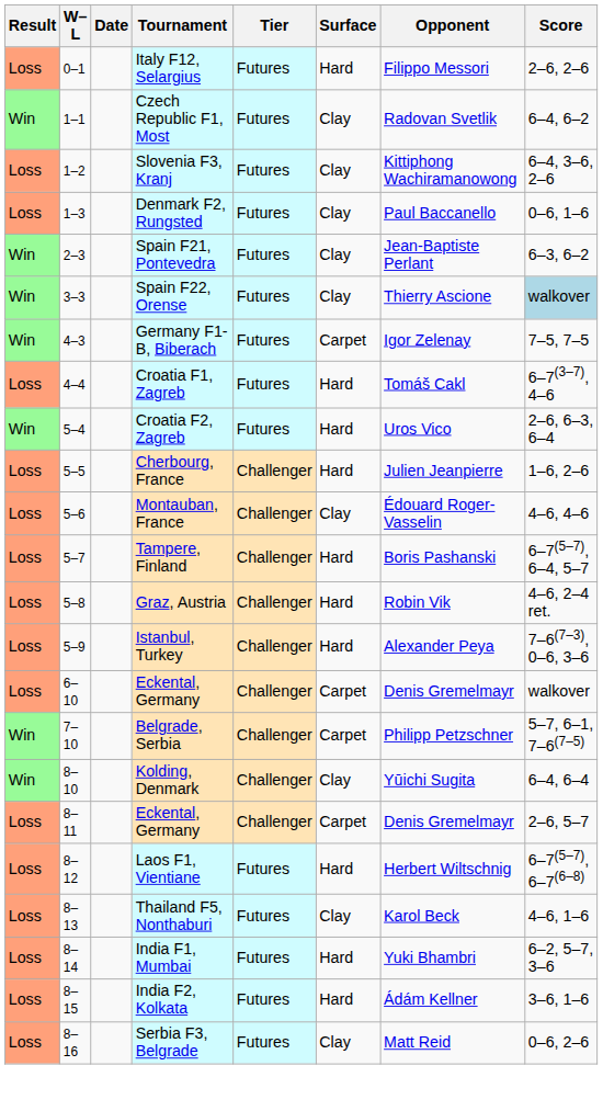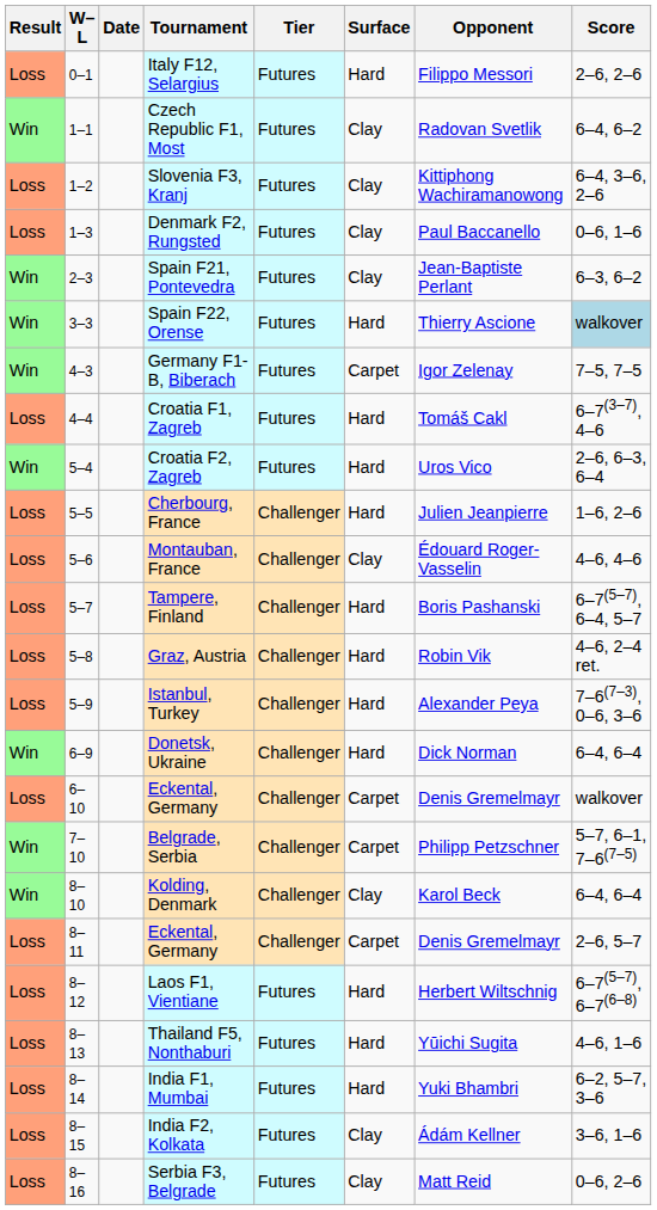Spain F22, Orense | Surface: Clay -> Hard
+ row: Win | 6–9 | Donetsk, Ukraine | Challenger | Hard | Dick Norman | 6–4, 6–4
Kolding, Denmark | Opponent: Yūichi Sugita -> Karol Beck
Thailand F5, Nonthaburi | Surface: Clay -> Hard
Thailand F5, Nonthaburi | Opponent: Karol Beck -> Yūichi Sugita
India F2, Kolkata | Surface: Hard -> Clay
